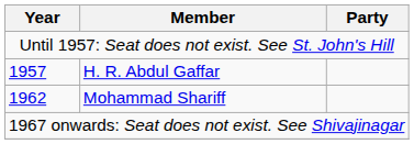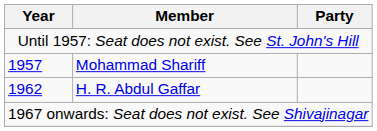1957 | Member: H. R. Abdul Gaffar -> Mohammad Shariff
1962 | Member: Mohammad Shariff -> H. R. Abdul Gaffar
